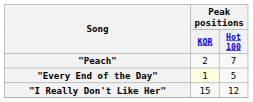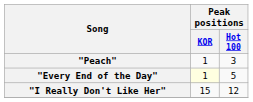"Peach" | Peak positions / KOR: 2 -> 1
"Peach" | Peak positions / Hot 100: 7 -> 3
